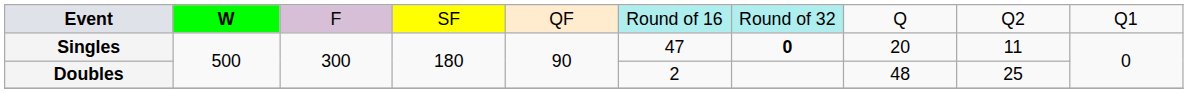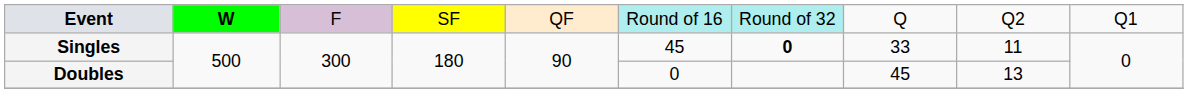Singles | column 6: 47 -> 45
Singles | column 8: 20 -> 33
Doubles | column 6: 2 -> 0
Doubles | column 8: 48 -> 45
Doubles | column 9: 25 -> 13
